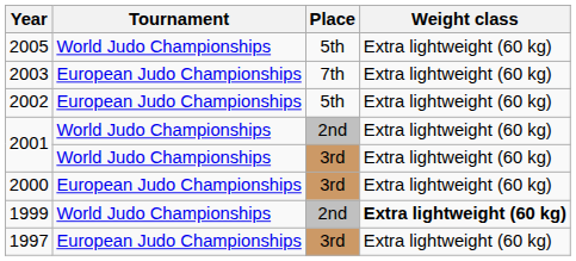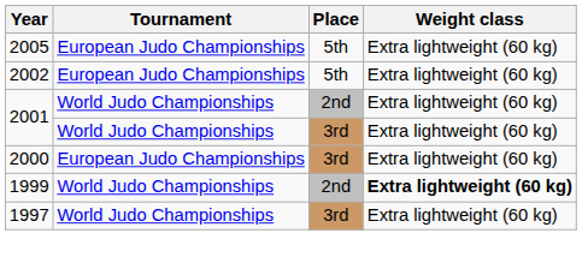2005 | Tournament: World Judo Championships -> European Judo Championships
- row: 2003 | European Judo Championships | 7th | Extra lightweight (60 kg)
1997 | Tournament: European Judo Championships -> World Judo Championships
